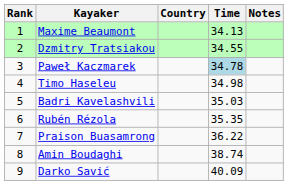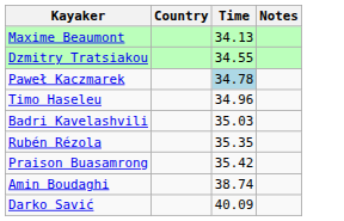- column: Rank | 1 | 2 | 3 | 4 | 5 | 6 | 7 | 8 | 9
Timo Haseleu | Time: 34.98 -> 34.96
Praison Buasamrong | Time: 36.22 -> 35.42
